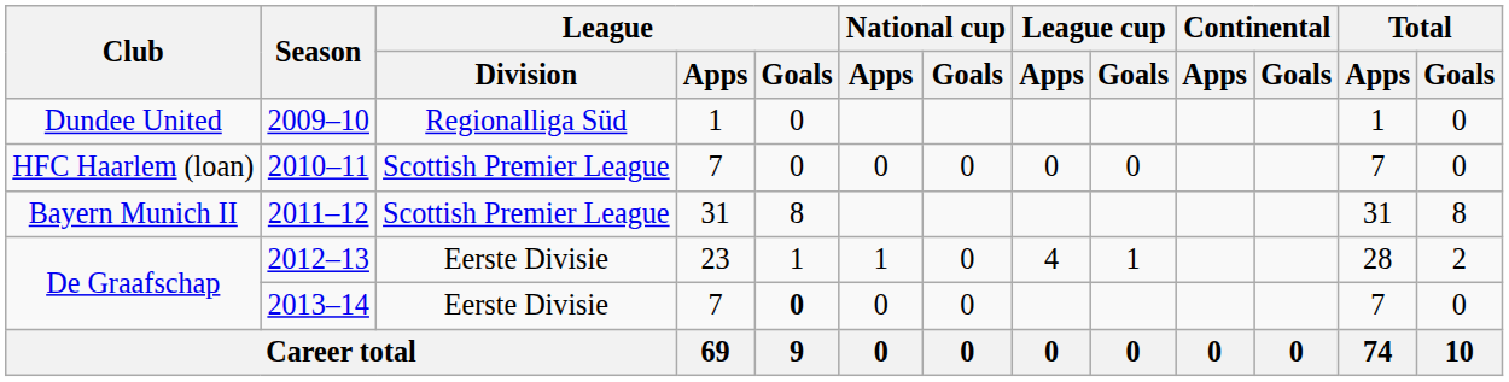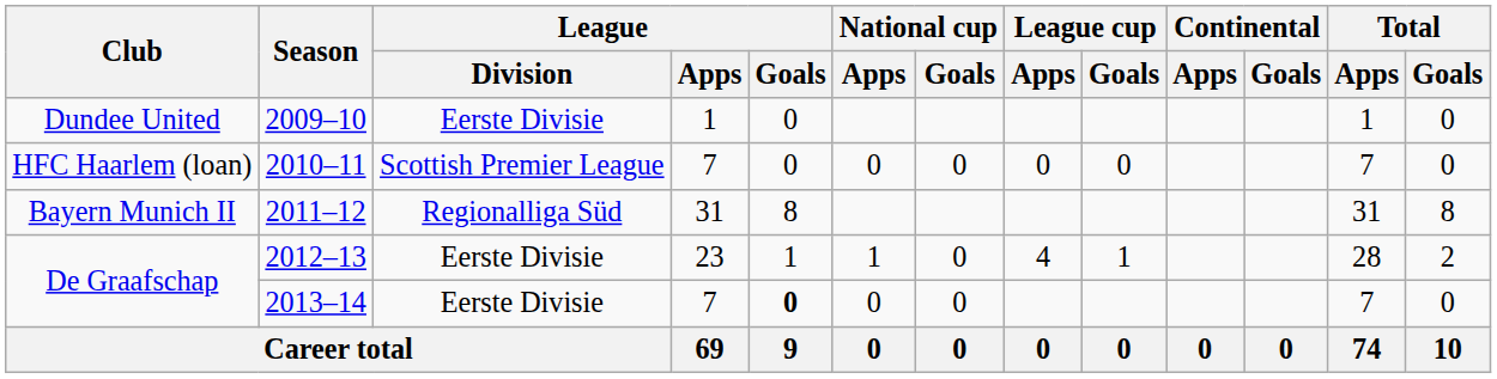2009–10 | League / Division: Regionalliga Süd -> Eerste Divisie
2011–12 | League / Division: Scottish Premier League -> Regionalliga Süd
